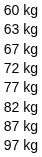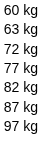- row: 67 kg
